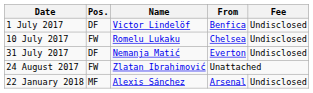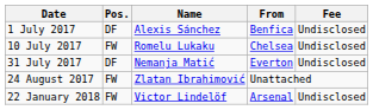1 July 2017 | Name: Victor Lindelöf -> Alexis Sánchez
22 January 2018 | Pos.: MF -> FW
22 January 2018 | Name: Alexis Sánchez -> Victor Lindelöf
